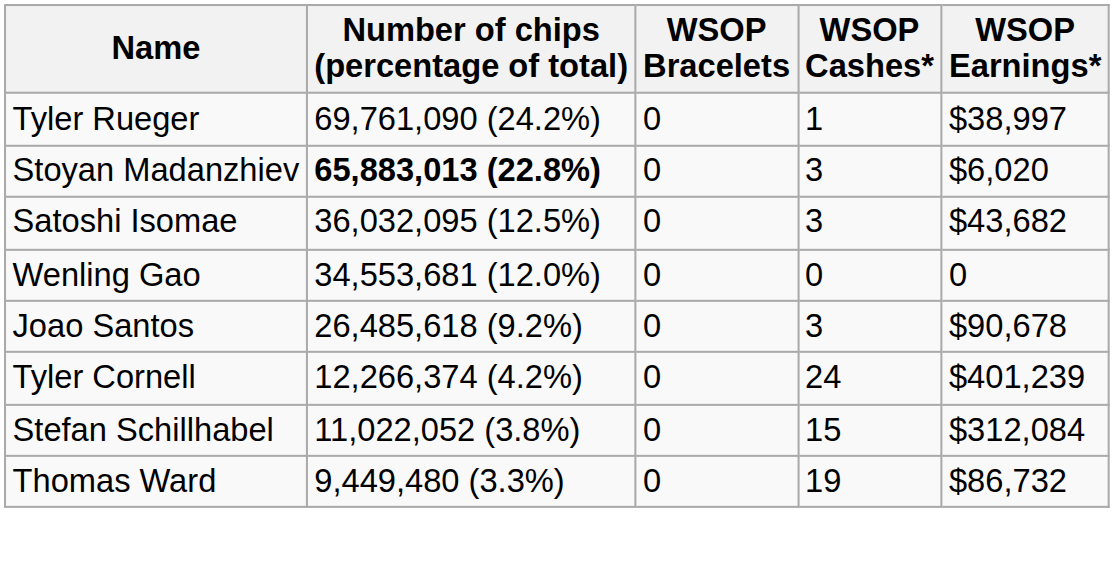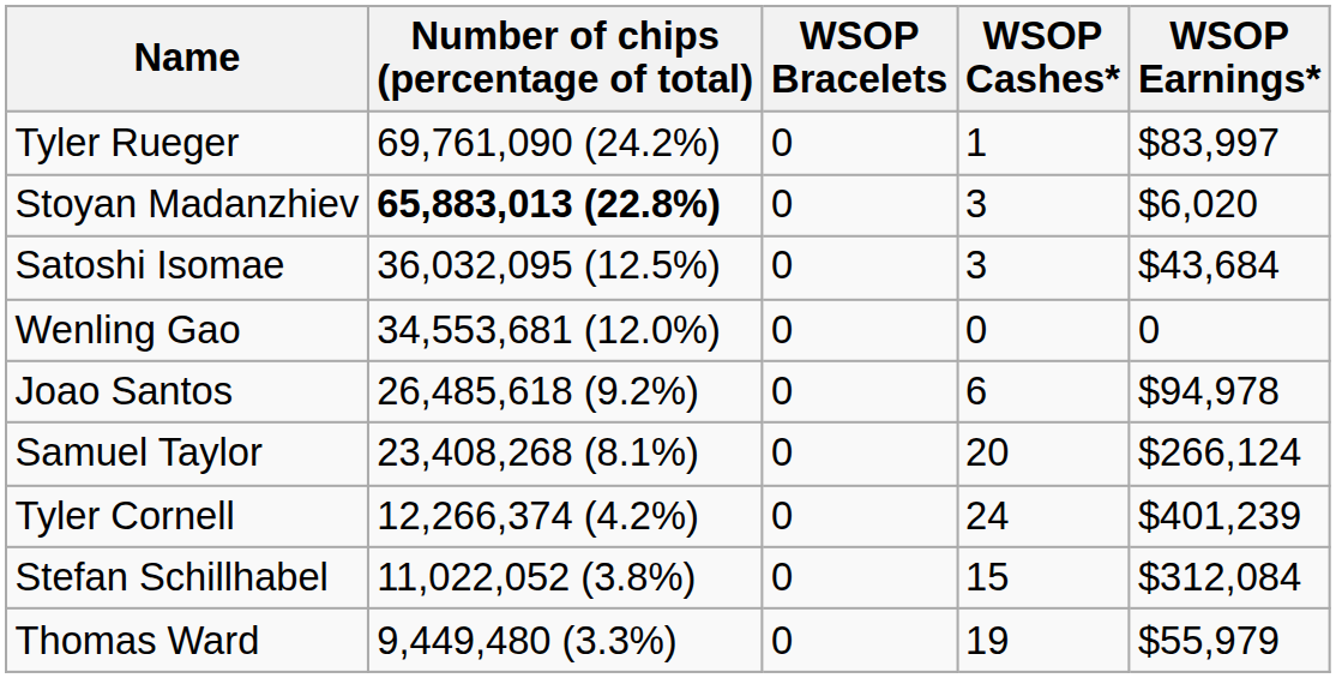Tyler Rueger | WSOP Earnings*: $38,997 -> $83,997
Satoshi Isomae | WSOP Earnings*: $43,682 -> $43,684
Joao Santos | WSOP Cashes*: 3 -> 6
Joao Santos | WSOP Earnings*: $90,678 -> $94,978
+ row: Samuel Taylor | 23,408,268 (8.1%) | 0 | 20 | $266,124
Thomas Ward | WSOP Earnings*: $86,732 -> $55,979
